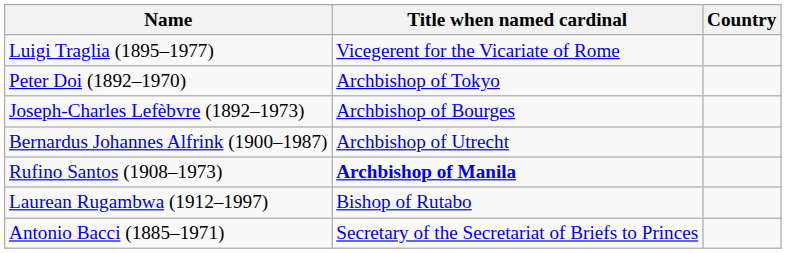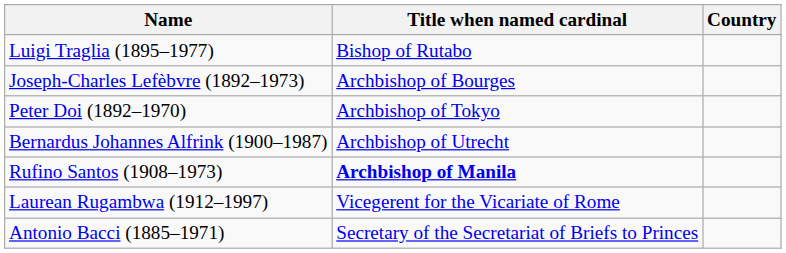Luigi Traglia (1895–1977) | Title when named cardinal: Vicegerent for the Vicariate of Rome -> Bishop of Rutabo
rows swapped: Peter Doi (1892–1970) <-> Joseph-Charles Lefèbvre (1892–1973)
Laurean Rugambwa (1912–1997) | Title when named cardinal: Bishop of Rutabo -> Vicegerent for the Vicariate of Rome
